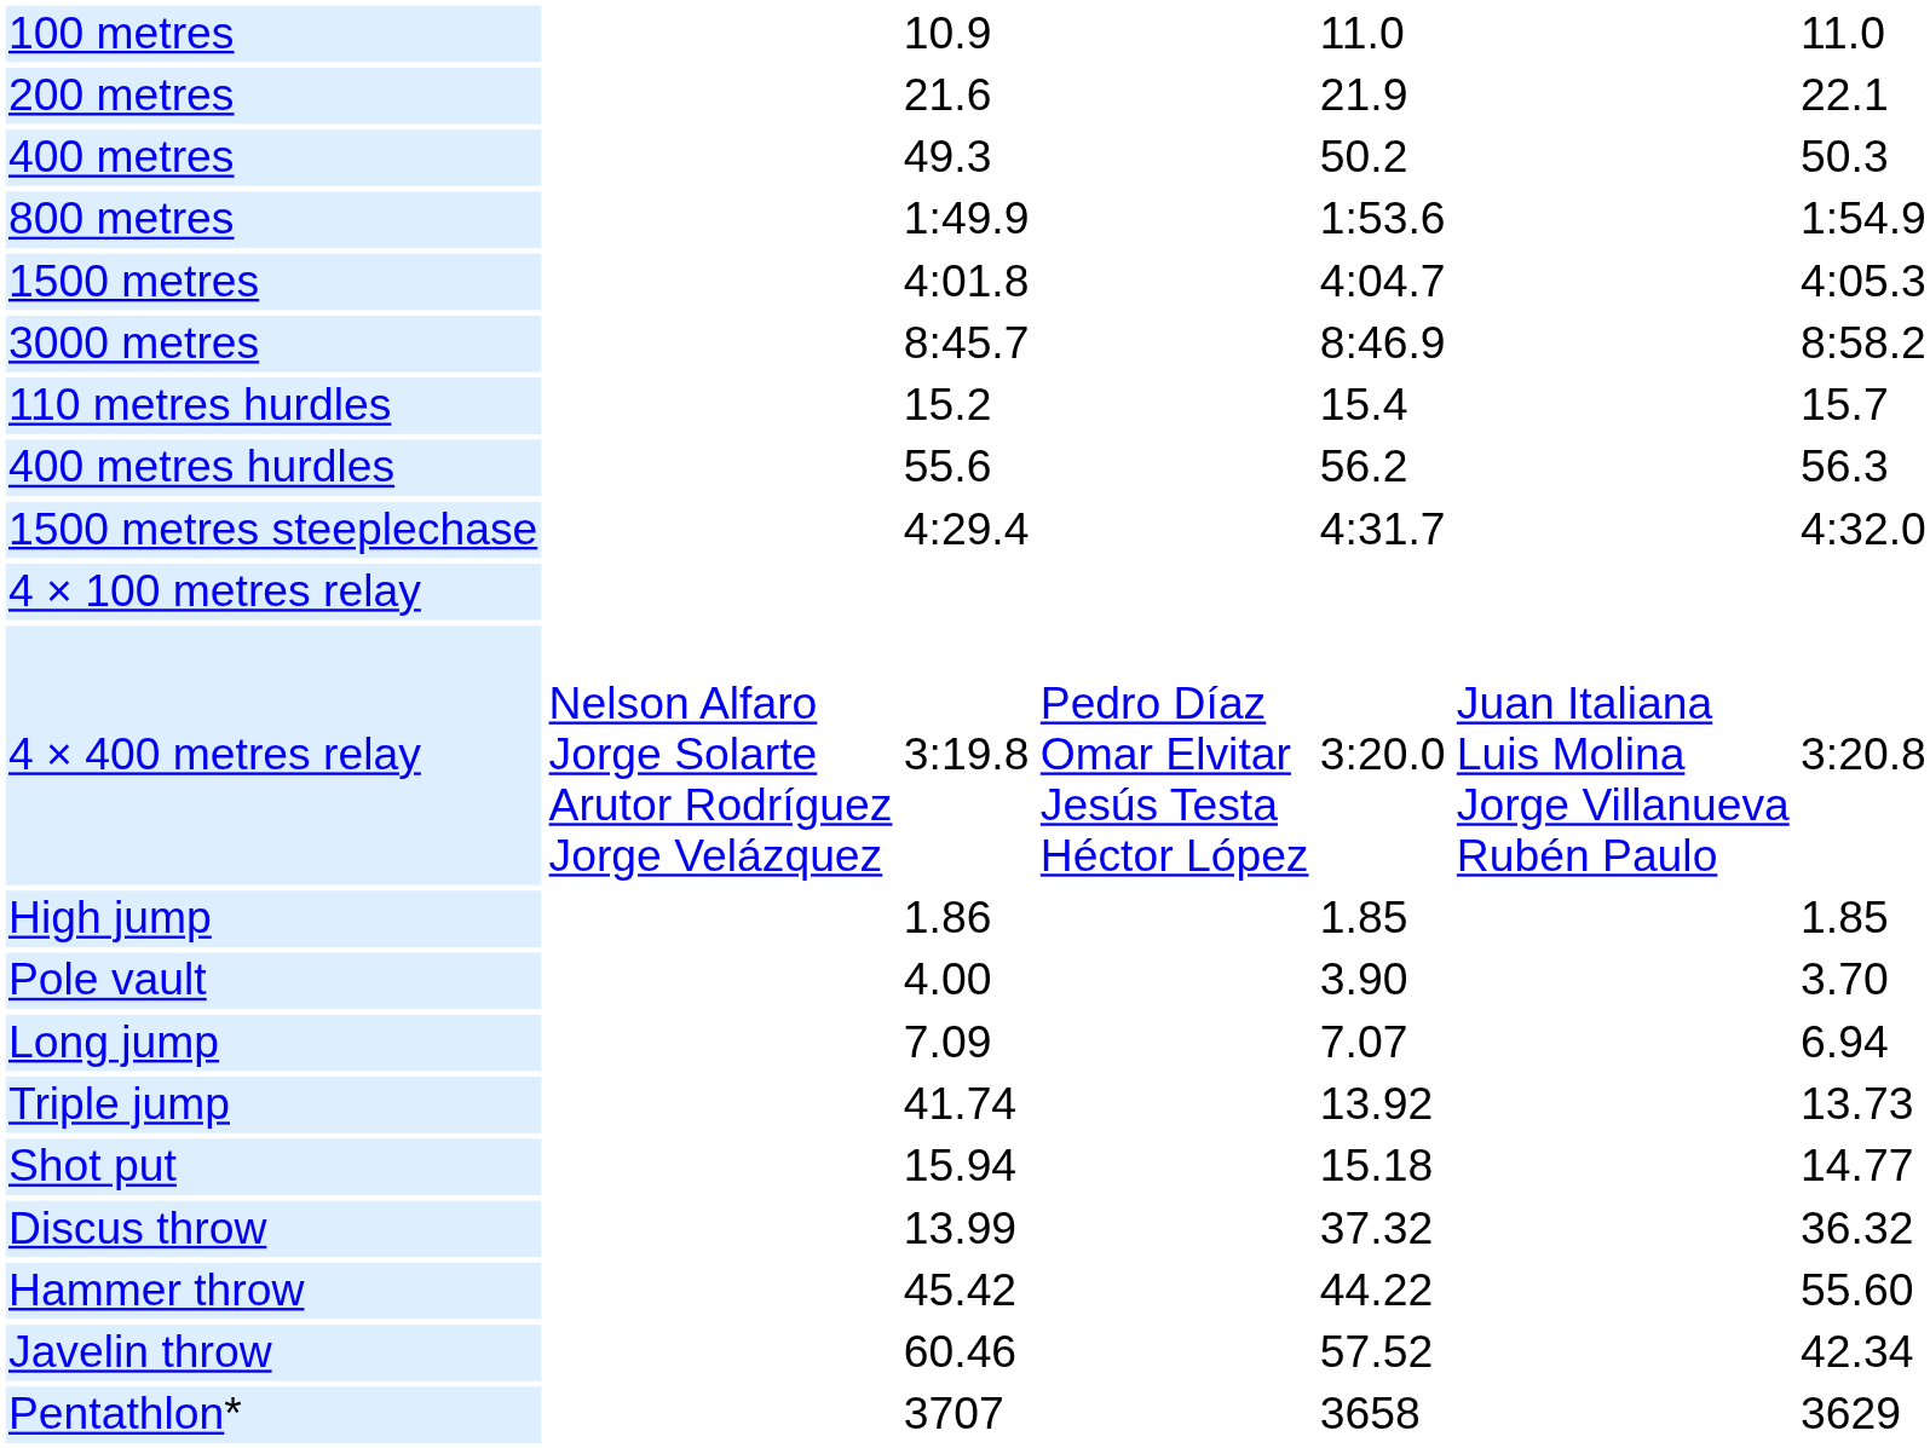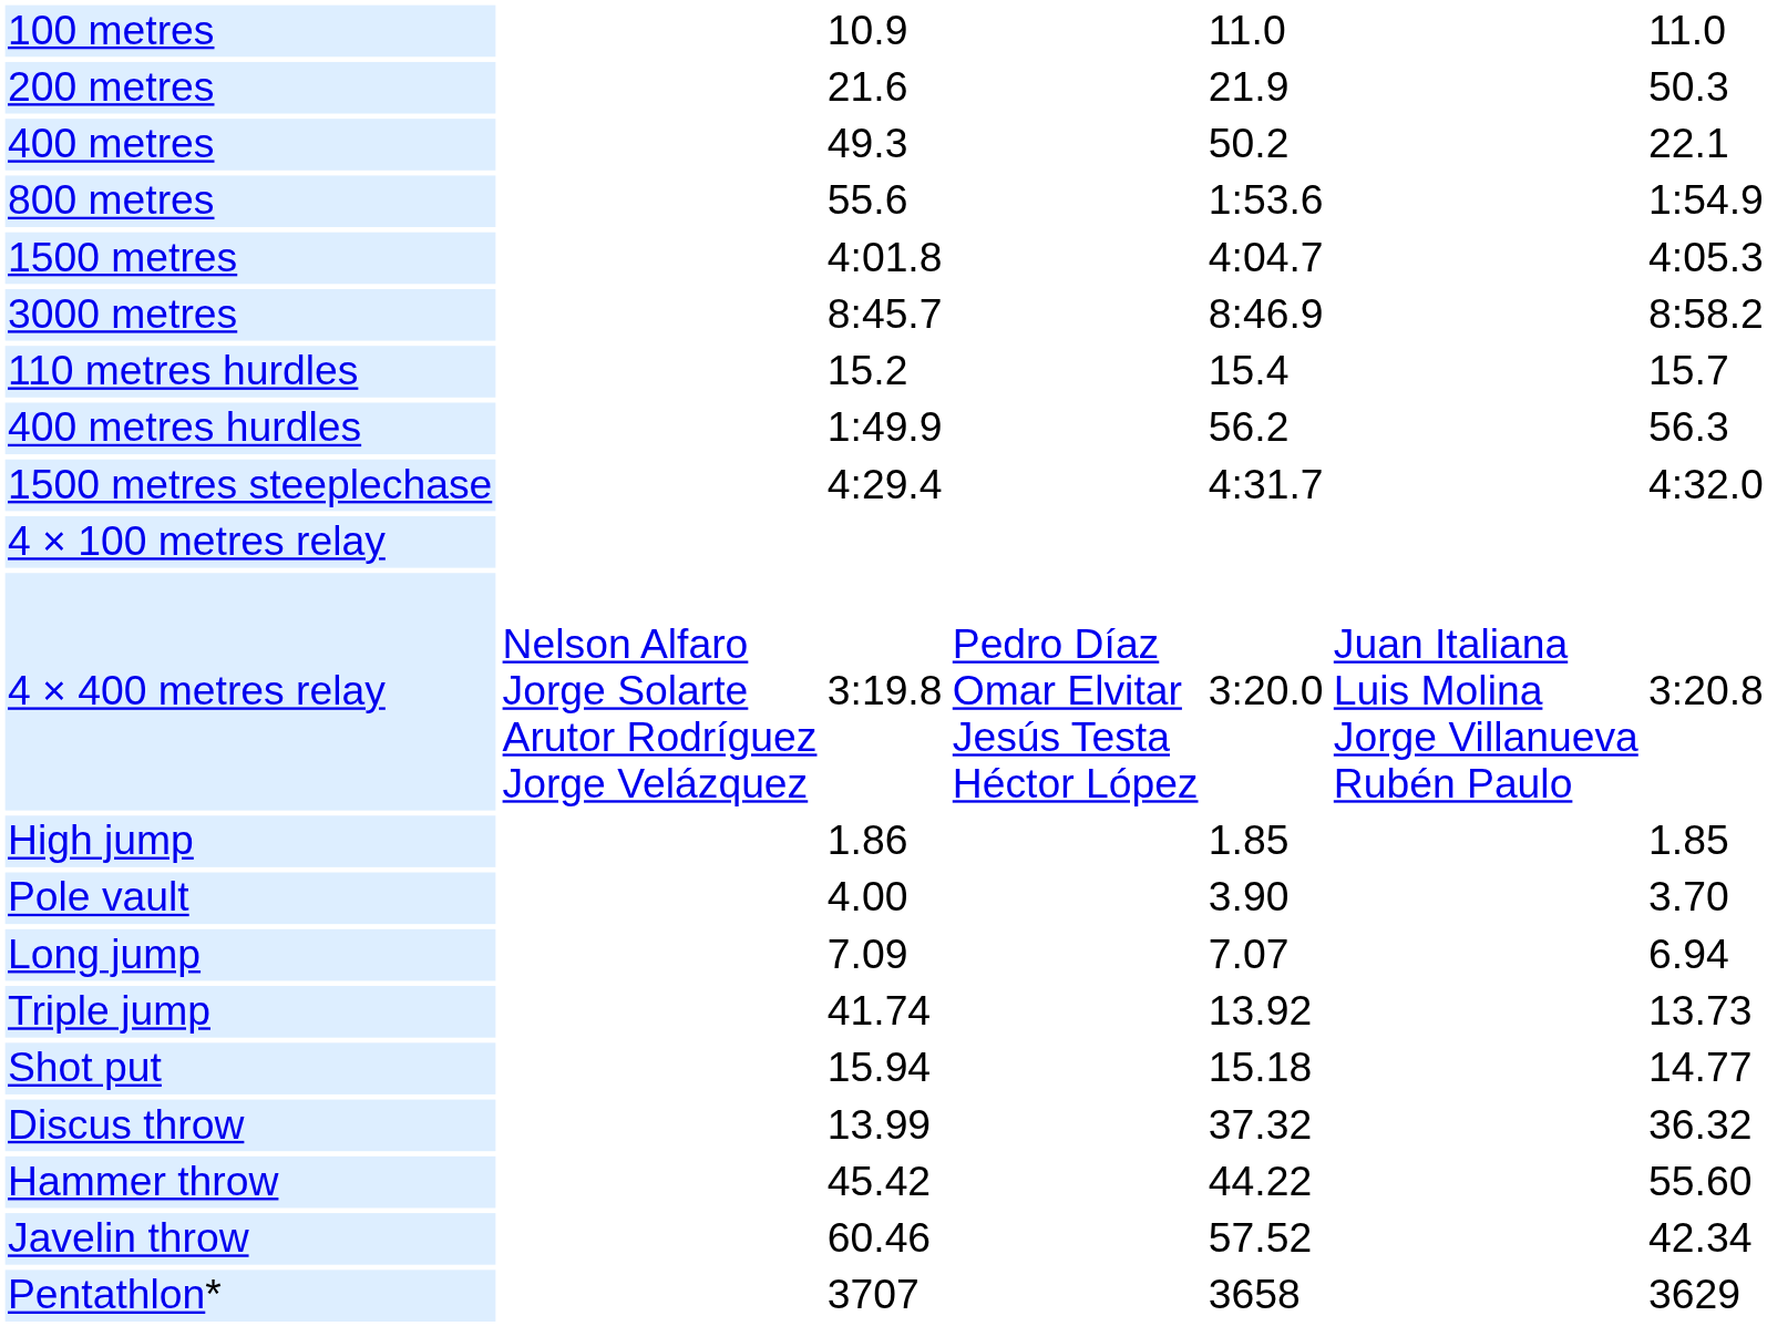200 metres | column 7: 22.1 -> 50.3
400 metres | column 7: 50.3 -> 22.1
800 metres | column 3: 1:49.9 -> 55.6
400 metres hurdles | column 3: 55.6 -> 1:49.9
